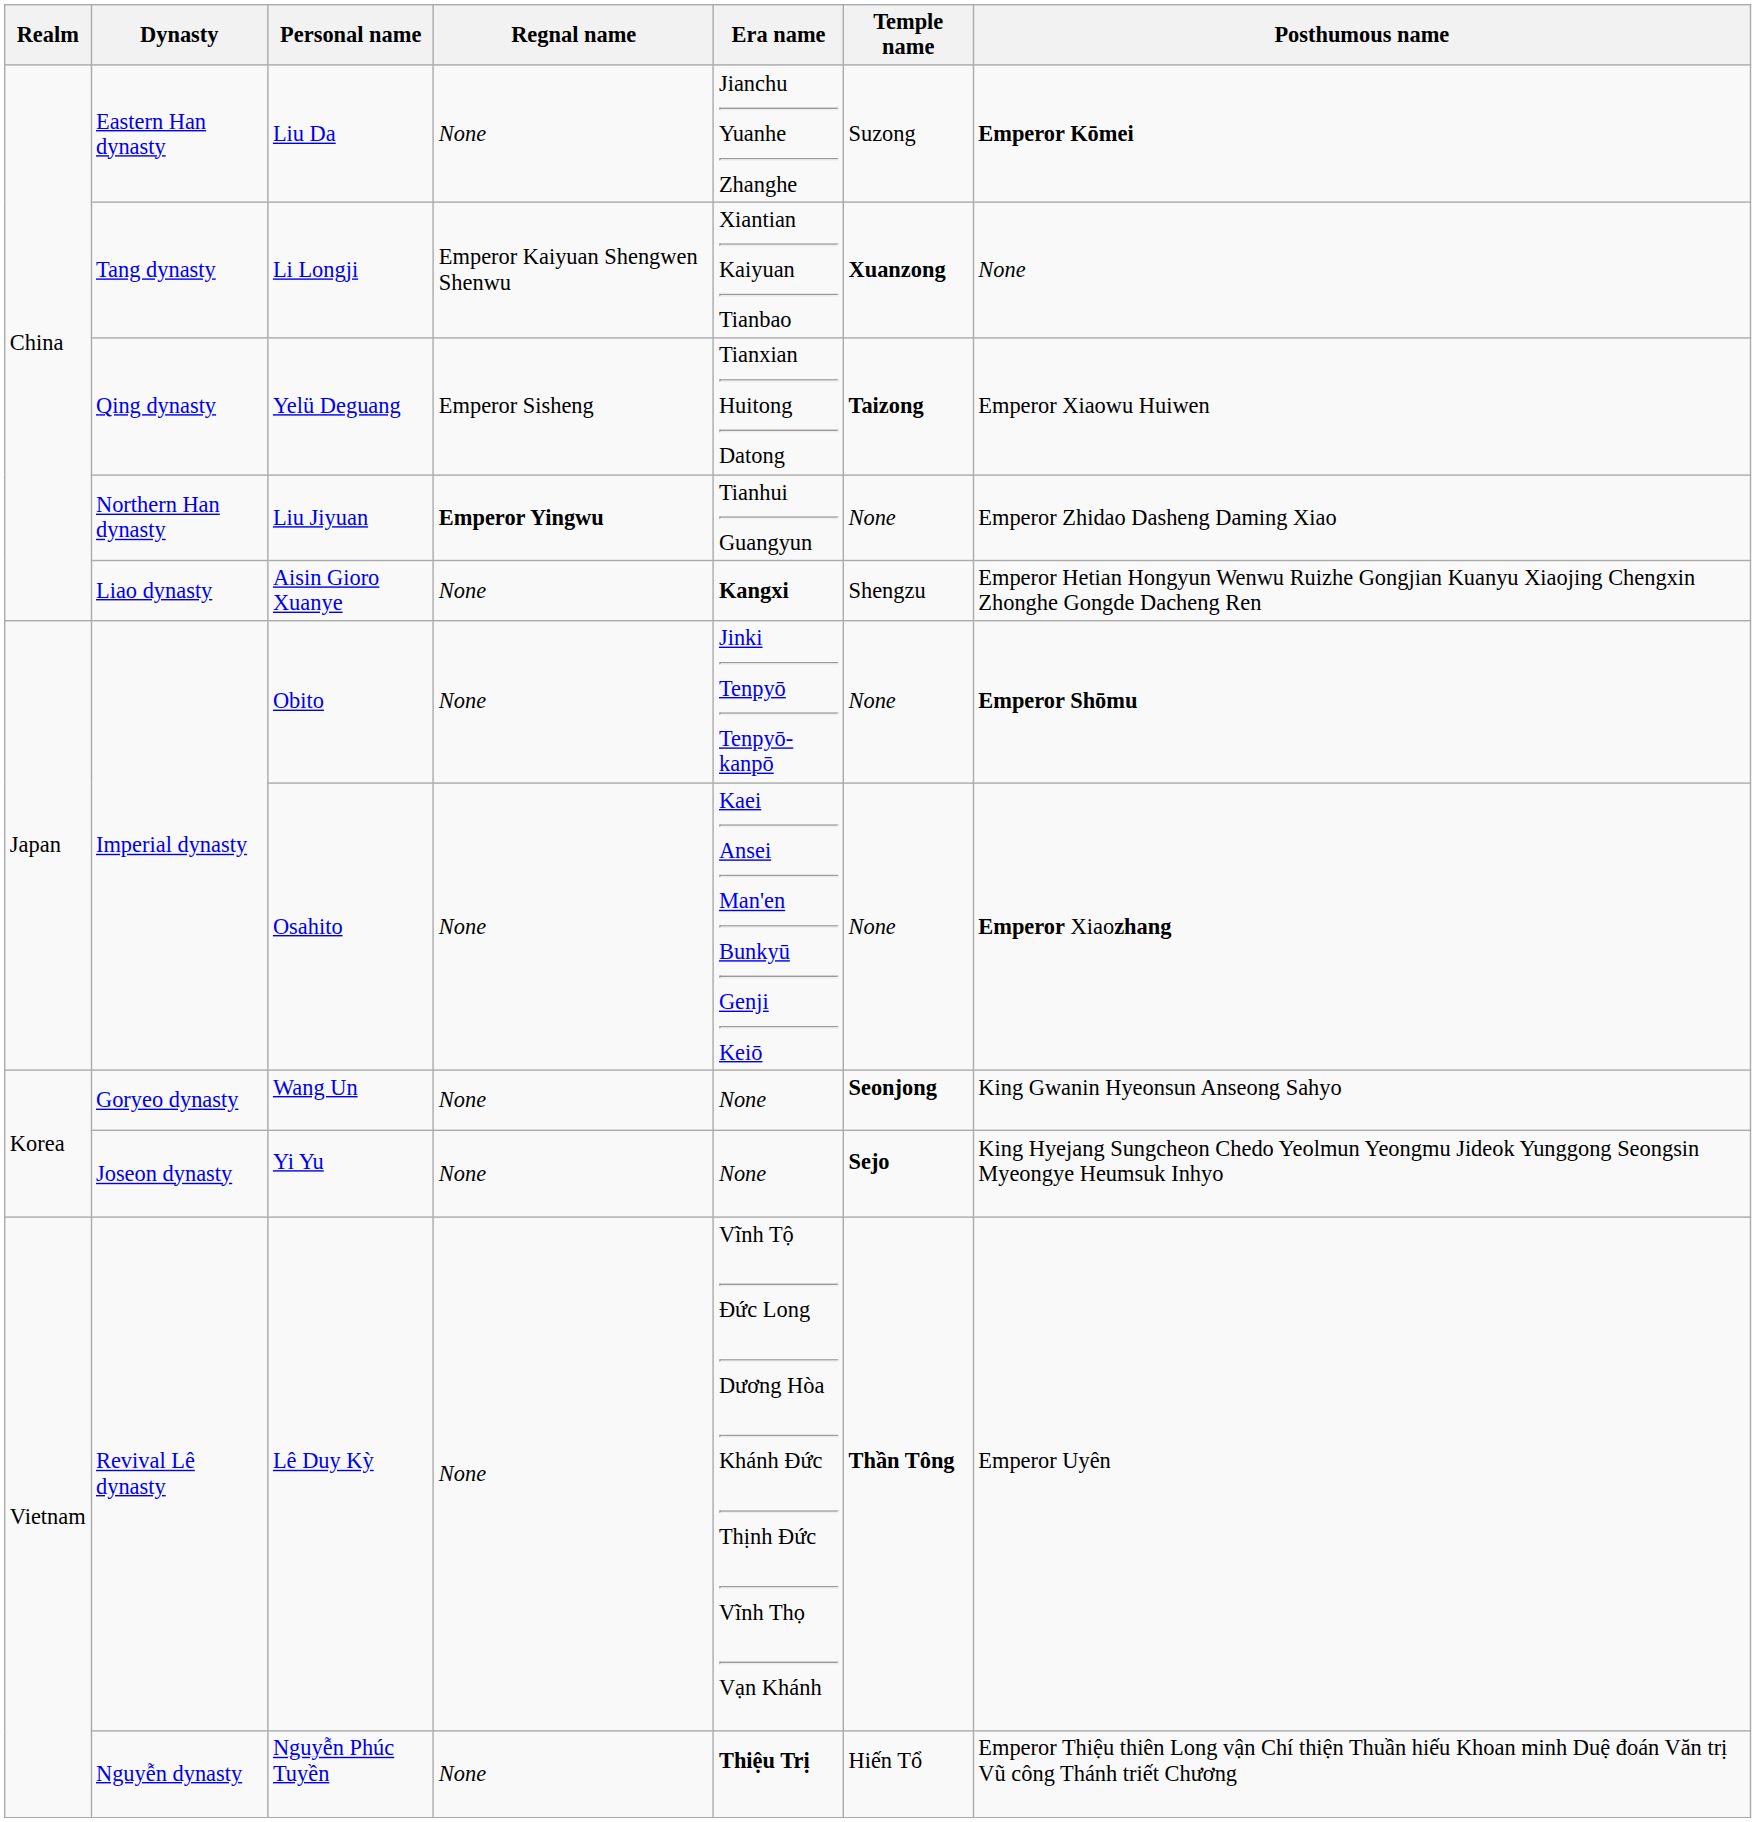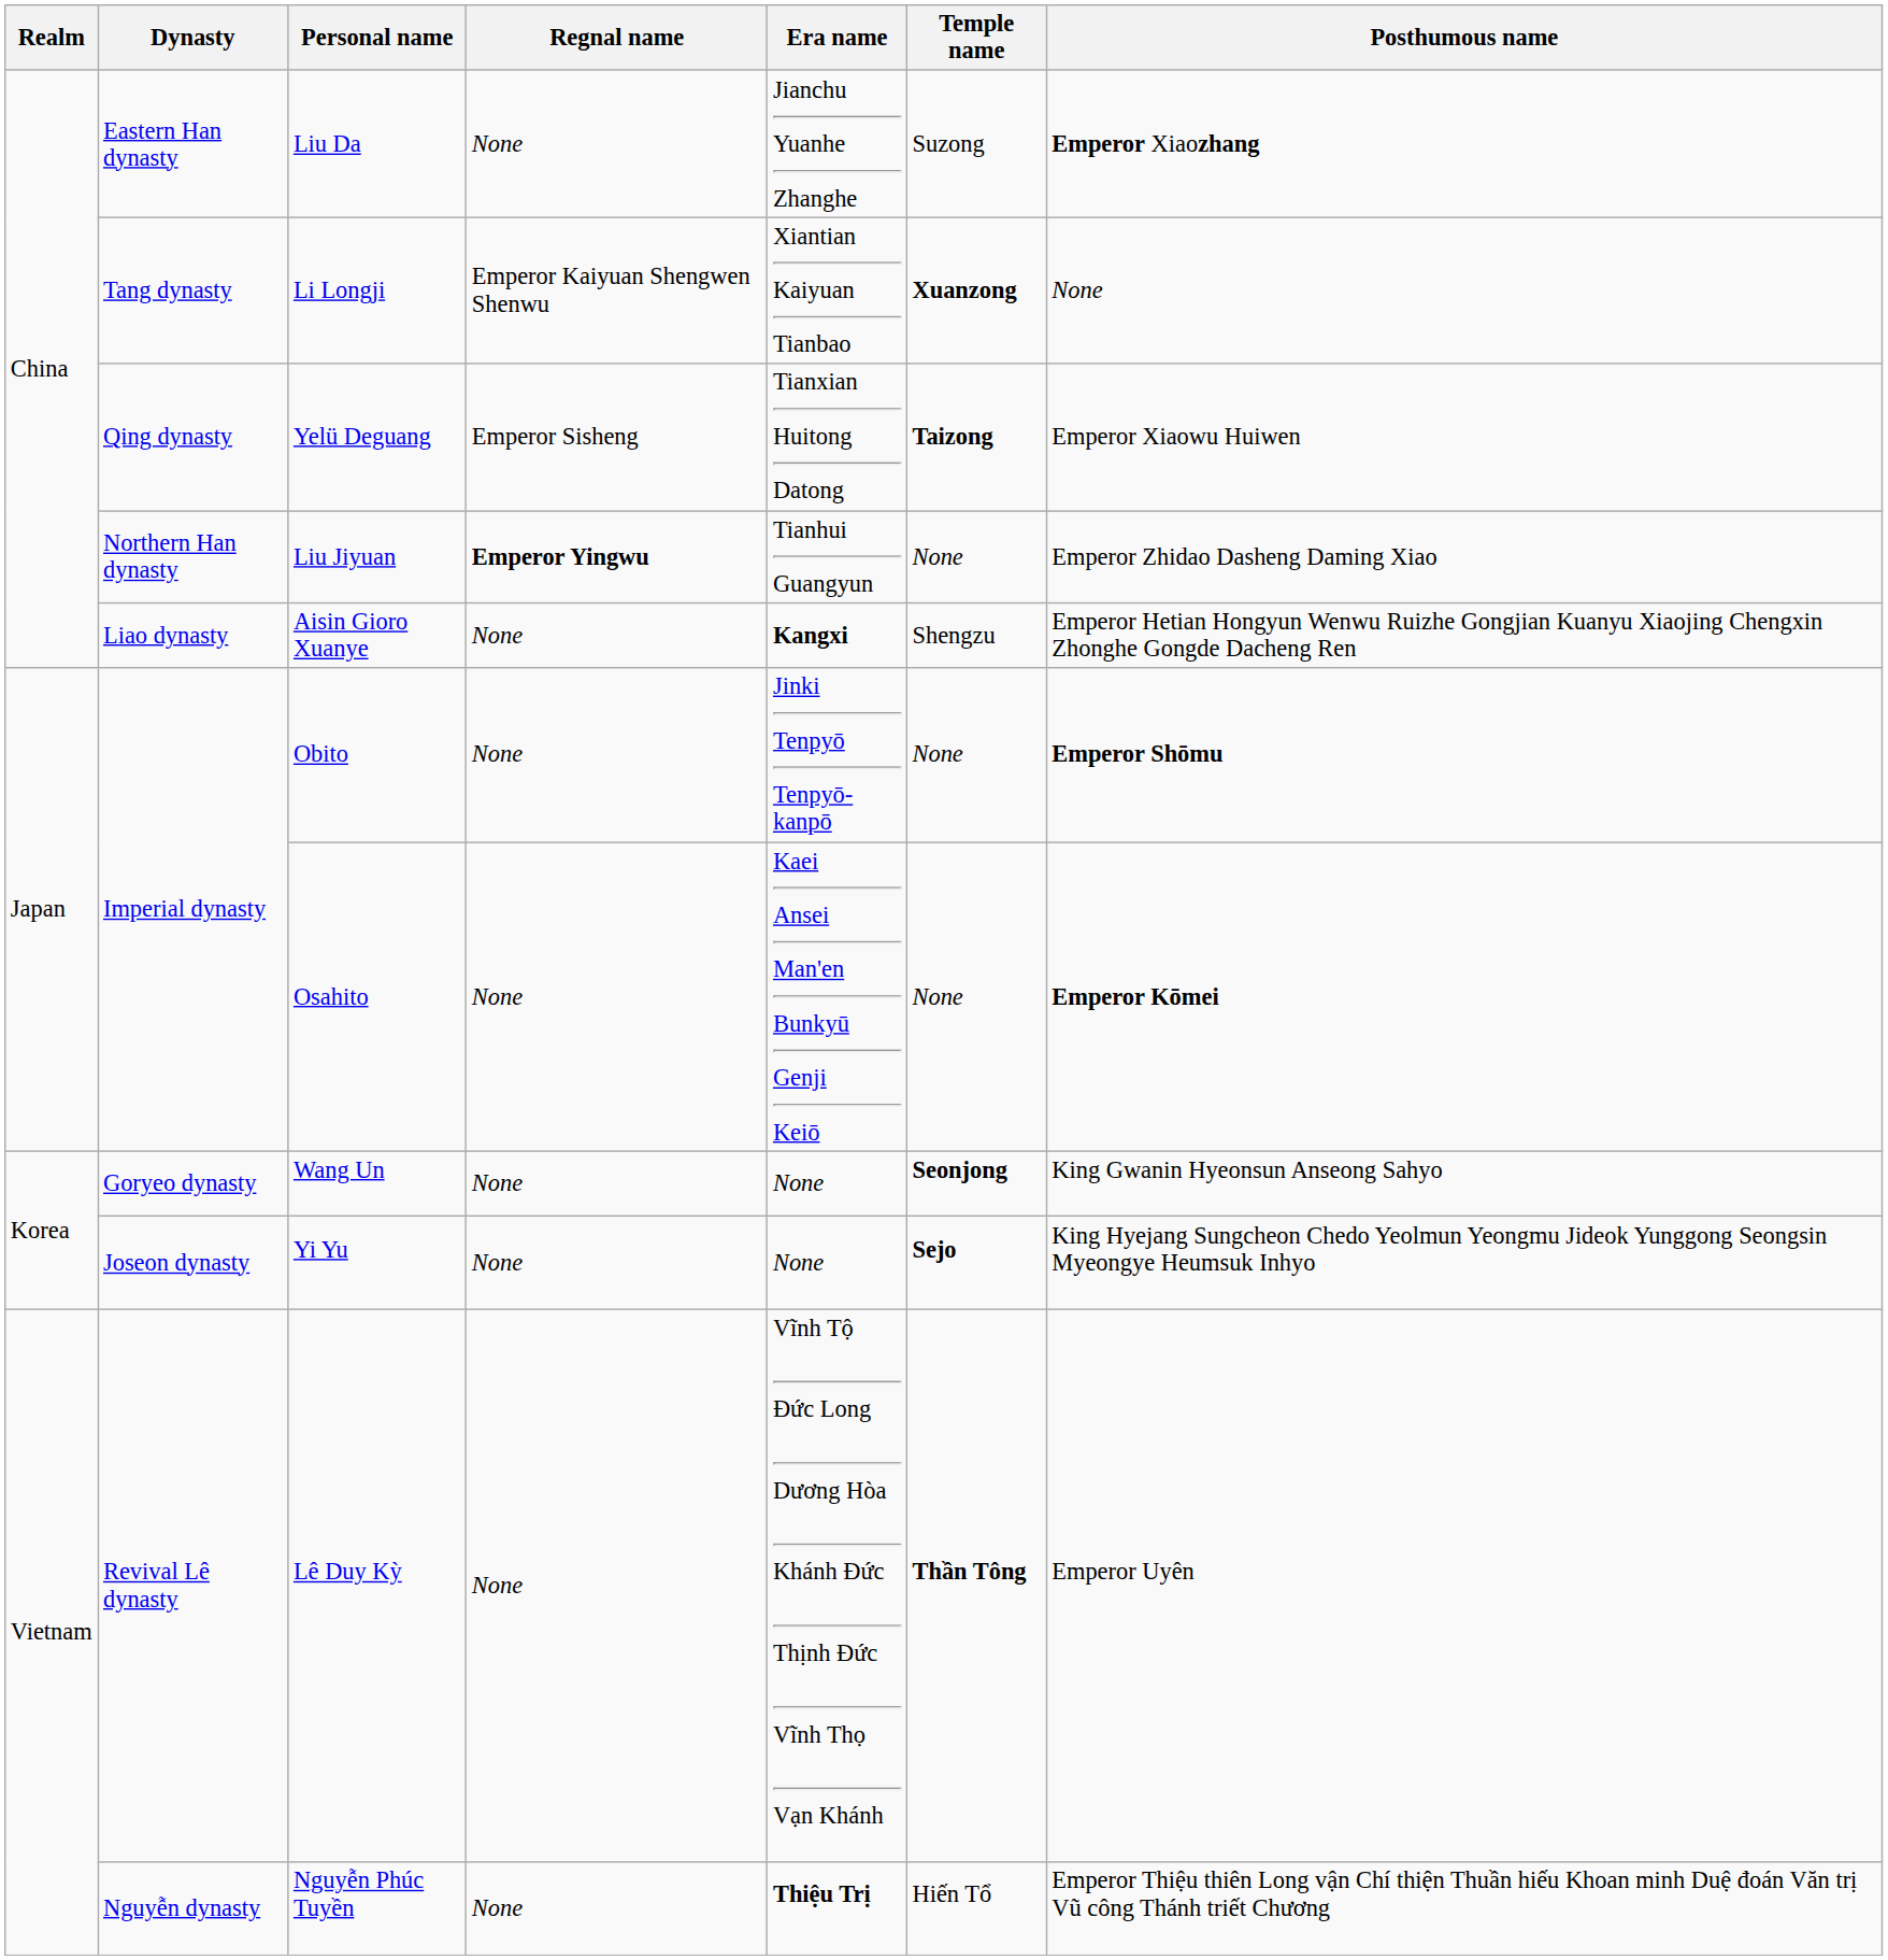Liu Da | Posthumous name: Emperor Kōmei -> Emperor Xiaozhang
Osahito | Posthumous name: Emperor Xiaozhang -> Emperor Kōmei
